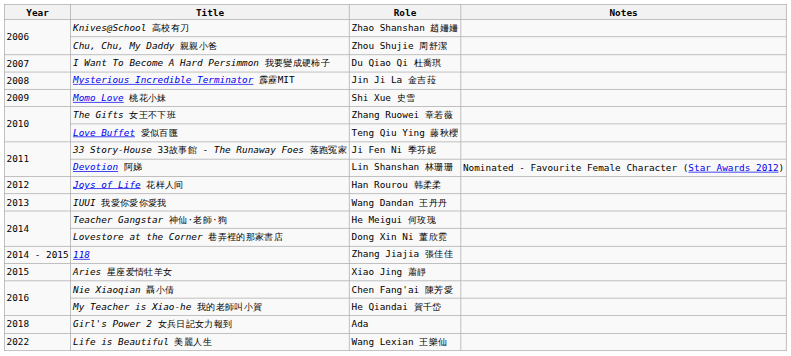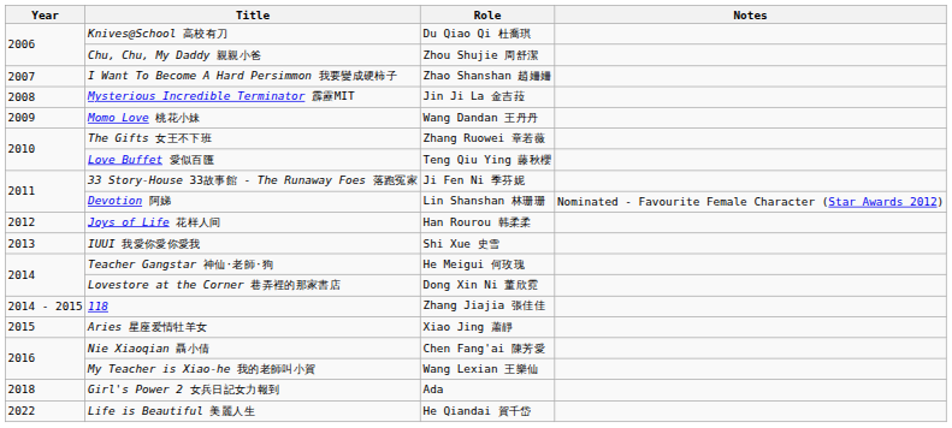Knives@School 高校有刀 | Role: Zhao Shanshan 趙姍姍 -> Du Qiao Qi 杜喬琪
I Want To Become A Hard Persimmon 我要變成硬柿子 | Role: Du Qiao Qi 杜喬琪 -> Zhao Shanshan 趙姍姍
Momo Love 桃花小妹 | Role: Shi Xue 史雪 -> Wang Dandan 王丹丹
IUUI 我愛你愛你愛我 | Role: Wang Dandan 王丹丹 -> Shi Xue 史雪
My Teacher is Xiao-he 我的老師叫小賀 | Role: He Qiandai 賀千岱 -> Wang Lexian 王樂仙
Life is Beautiful 美麗人生 | Role: Wang Lexian 王樂仙 -> He Qiandai 賀千岱
